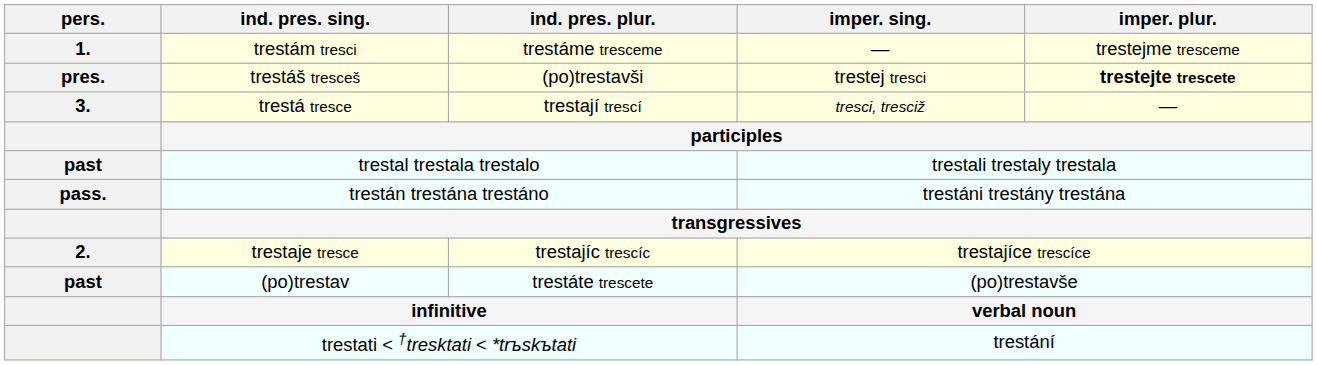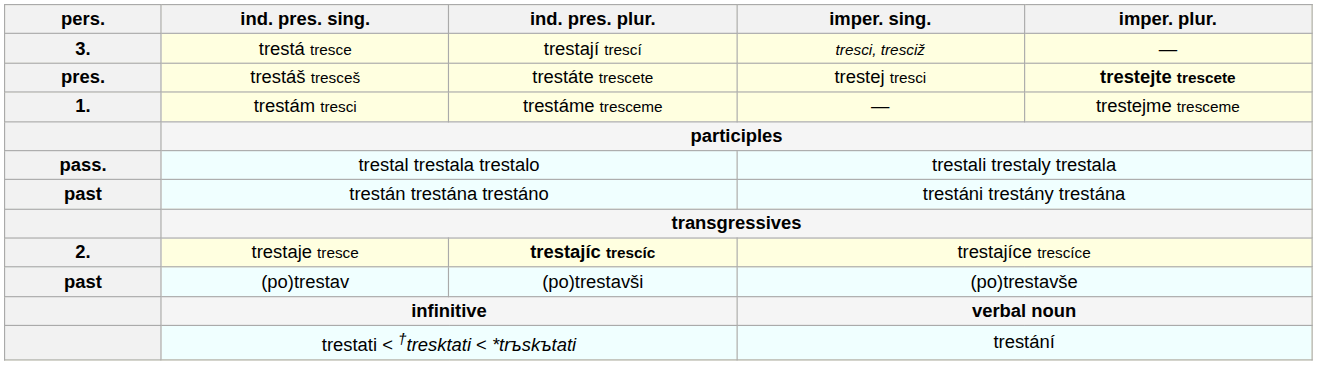rows swapped: trestám tresci <-> trestá tresce
trestáš tresceš | ind. pres. plur.: (po)trestavši -> trestáte trescete
trestal trestala trestalo | pers.: past -> pass.
trestán trestána trestáno | pers.: pass. -> past
trestaje tresce | ind. pres. plur.: normal -> bold
(po)trestav | ind. pres. plur.: trestáte trescete -> (po)trestavši
